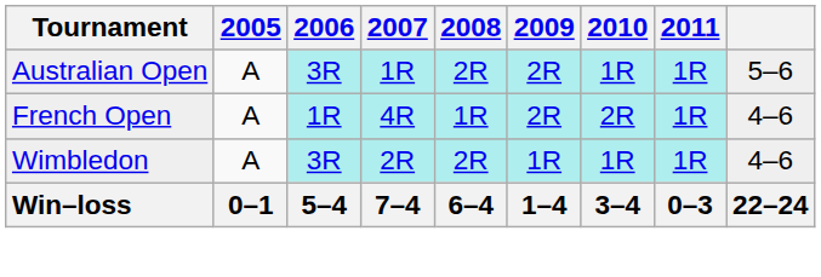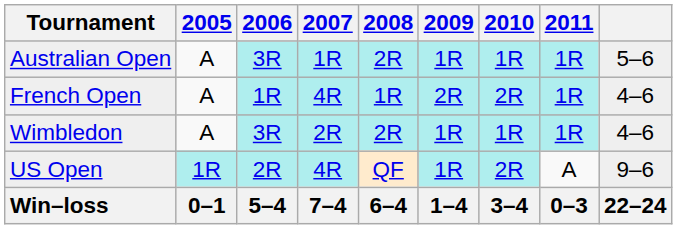Australian Open | 2009: 2R -> 1R
+ row: US Open | 1R | 2R | 4R | QF | 1R | 2R | A | 9–6
